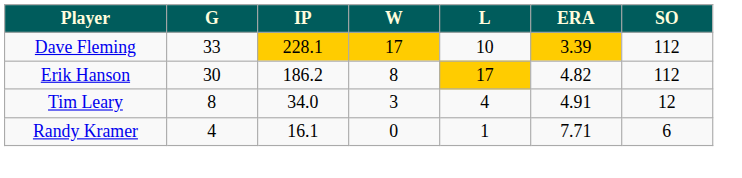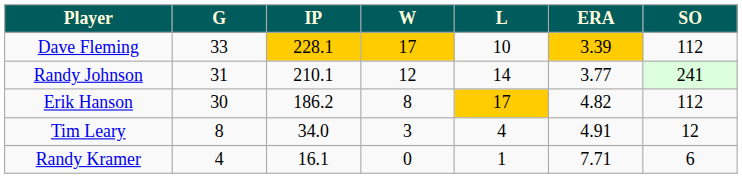+ row: Randy Johnson | 31 | 210.1 | 12 | 14 | 3.77 | 241
